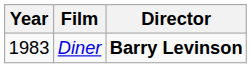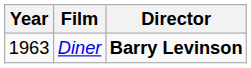Diner | Year: 1983 -> 1963
